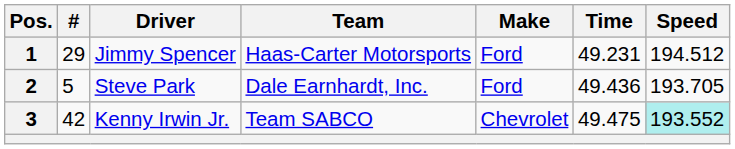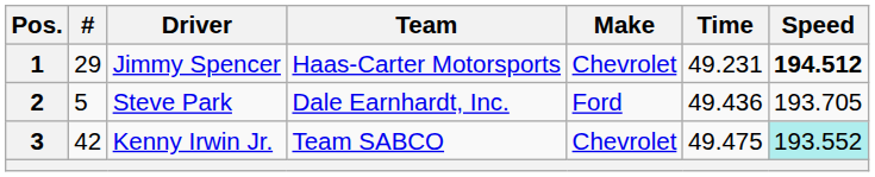Jimmy Spencer | Make: Ford -> Chevrolet
Jimmy Spencer | Speed: normal -> bold
